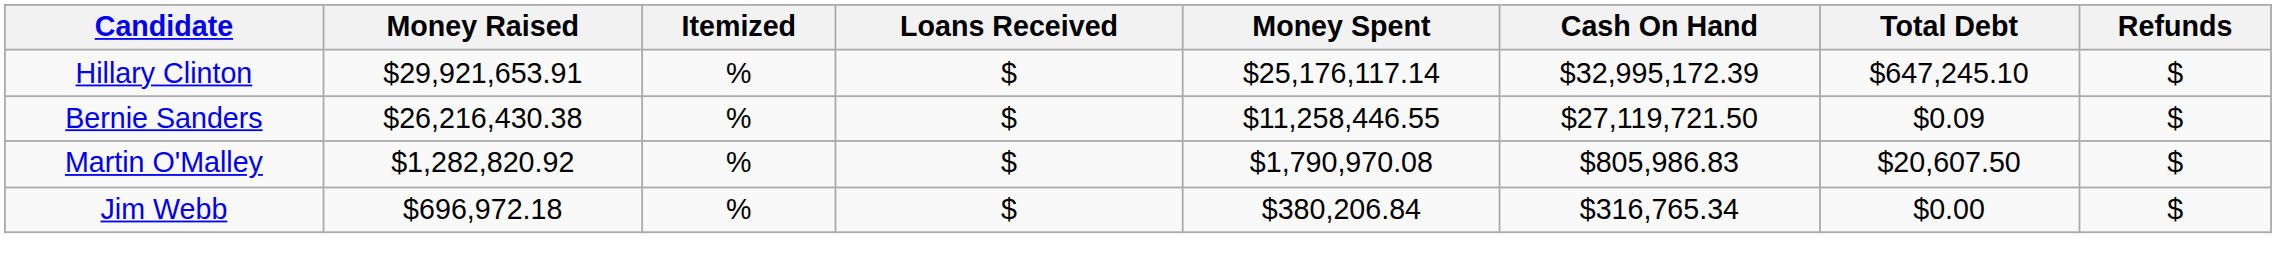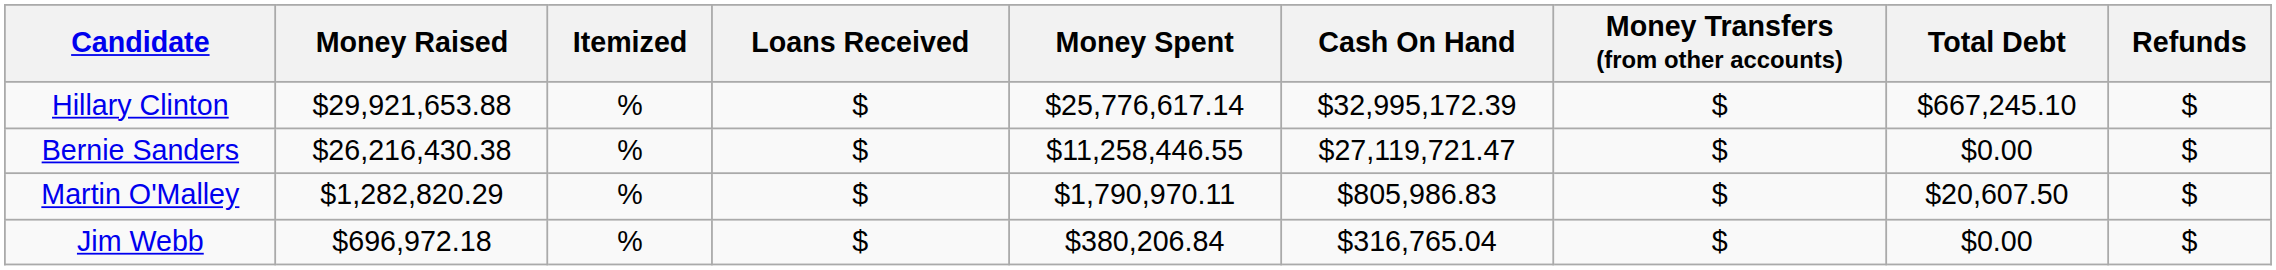+ column: Money Transfers (from other accounts) | $ | $ | $ | $
Hillary Clinton | Money Raised: $29,921,653.91 -> $29,921,653.88
Hillary Clinton | Money Spent: $25,176,117.14 -> $25,776,617.14
Hillary Clinton | Total Debt: $647,245.10 -> $667,245.10
Bernie Sanders | Cash On Hand: $27,119,721.50 -> $27,119,721.47
Bernie Sanders | Total Debt: $0.09 -> $0.00
Martin O'Malley | Money Raised: $1,282,820.92 -> $1,282,820.29
Martin O'Malley | Money Spent: $1,790,970.08 -> $1,790,970.11
Jim Webb | Cash On Hand: $316,765.34 -> $316,765.04
